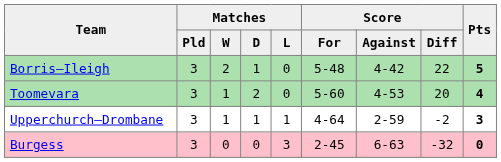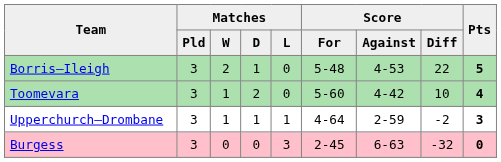Borris–Ileigh | Score / Against: 4-42 -> 4-53
Toomevara | Score / Against: 4-53 -> 4-42
Toomevara | Score / Diff: 20 -> 10
